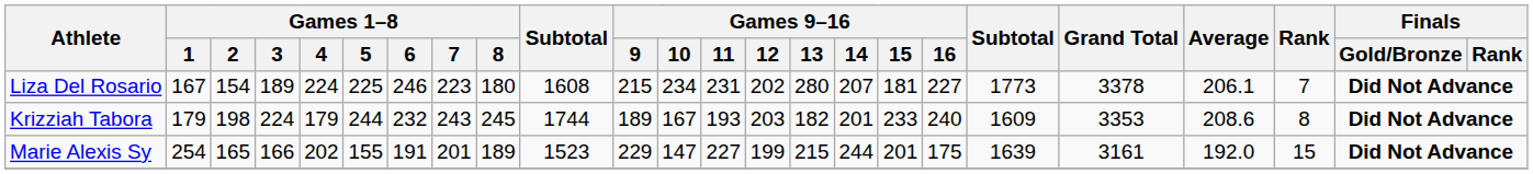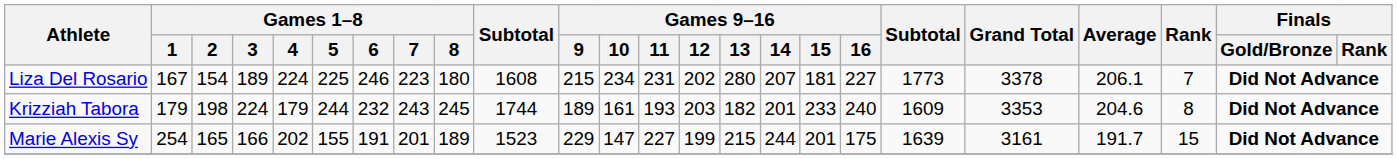Krizziah Tabora | Games 9–16 / 10: 167 -> 161
Krizziah Tabora | Average: 208.6 -> 204.6
Marie Alexis Sy | Average: 192.0 -> 191.7
